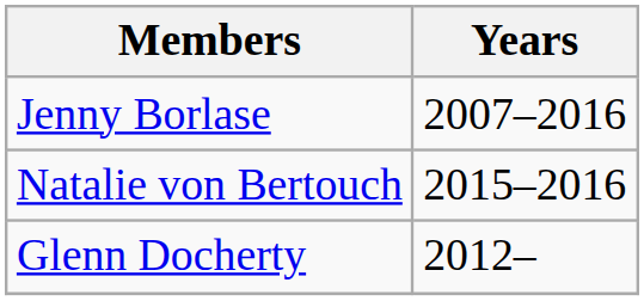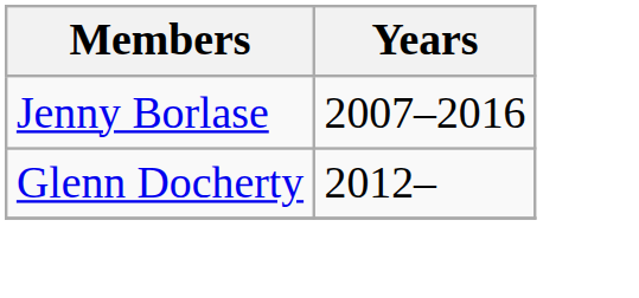- row: Natalie von Bertouch | 2015–2016
